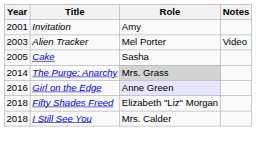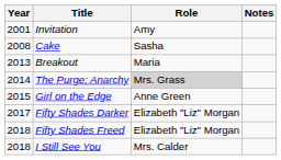- row: 2003 | Alien Tracker | Mel Porter | Video
Cake | Year: 2005 -> 2008
+ row: 2013 | Breakout | Maria
Girl on the Edge | Year: 2016 -> 2015
Girl on the Edge | Role: lavender background -> no background
+ row: 2017 | Fifty Shades Darker | Elizabeth "Liz" Morgan
